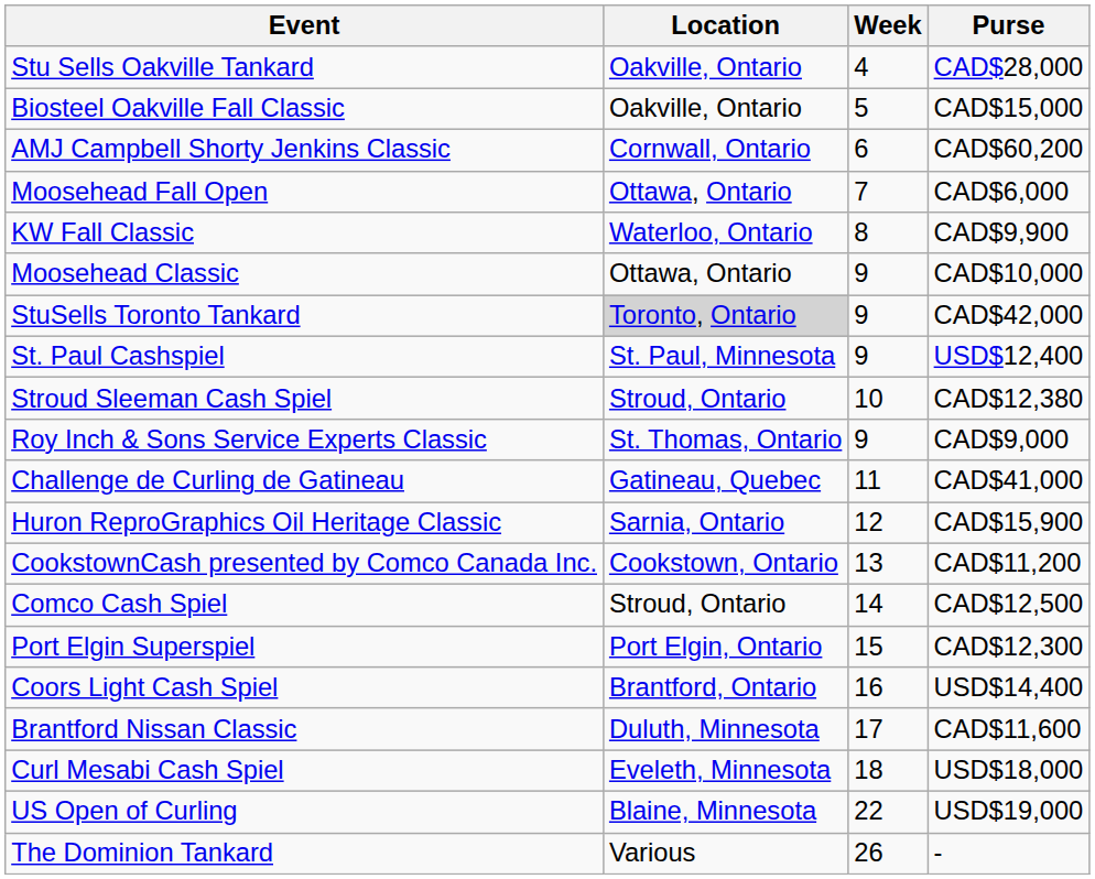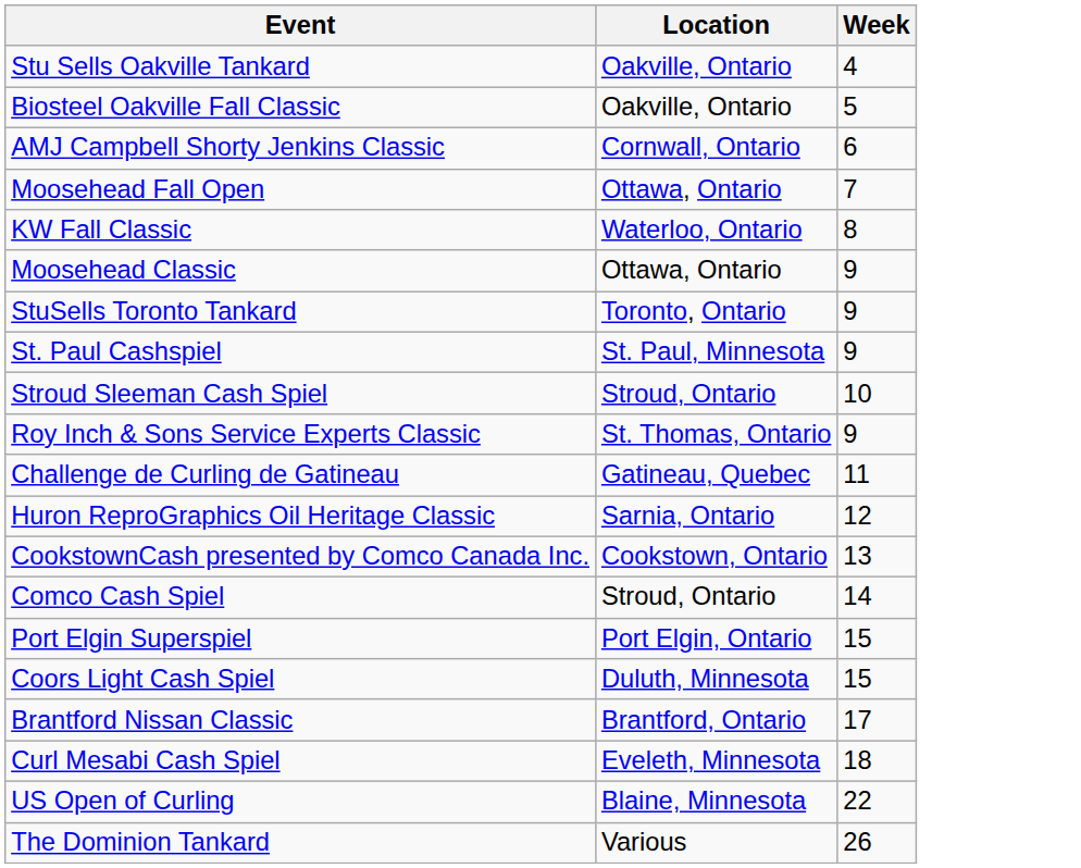- column: Purse | CAD$28,000 | CAD$15,000 | CAD$60,200 | CAD$6,000 | CAD$9,900 | CAD$10,000 | CAD$42,000 | USD$12,400 | CAD$12,380 | CAD$9,000 | CAD$41,000 | CAD$15,900 | CAD$11,200 | CAD$12,500 | CAD$12,300 | USD$14,400 | CAD$11,600 | USD$18,000 | USD$19,000 | -
StuSells Toronto Tankard | Location: lightgrey background -> no background
Coors Light Cash Spiel | Location: Brantford, Ontario -> Duluth, Minnesota
Coors Light Cash Spiel | Week: 16 -> 15
Brantford Nissan Classic | Location: Duluth, Minnesota -> Brantford, Ontario
